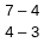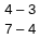rows swapped: 7 – 4 <-> 4 – 3
